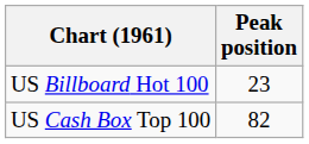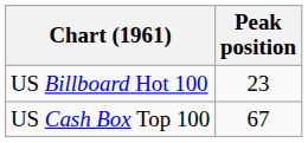US Cash Box Top 100 | Peak position: 82 -> 67
